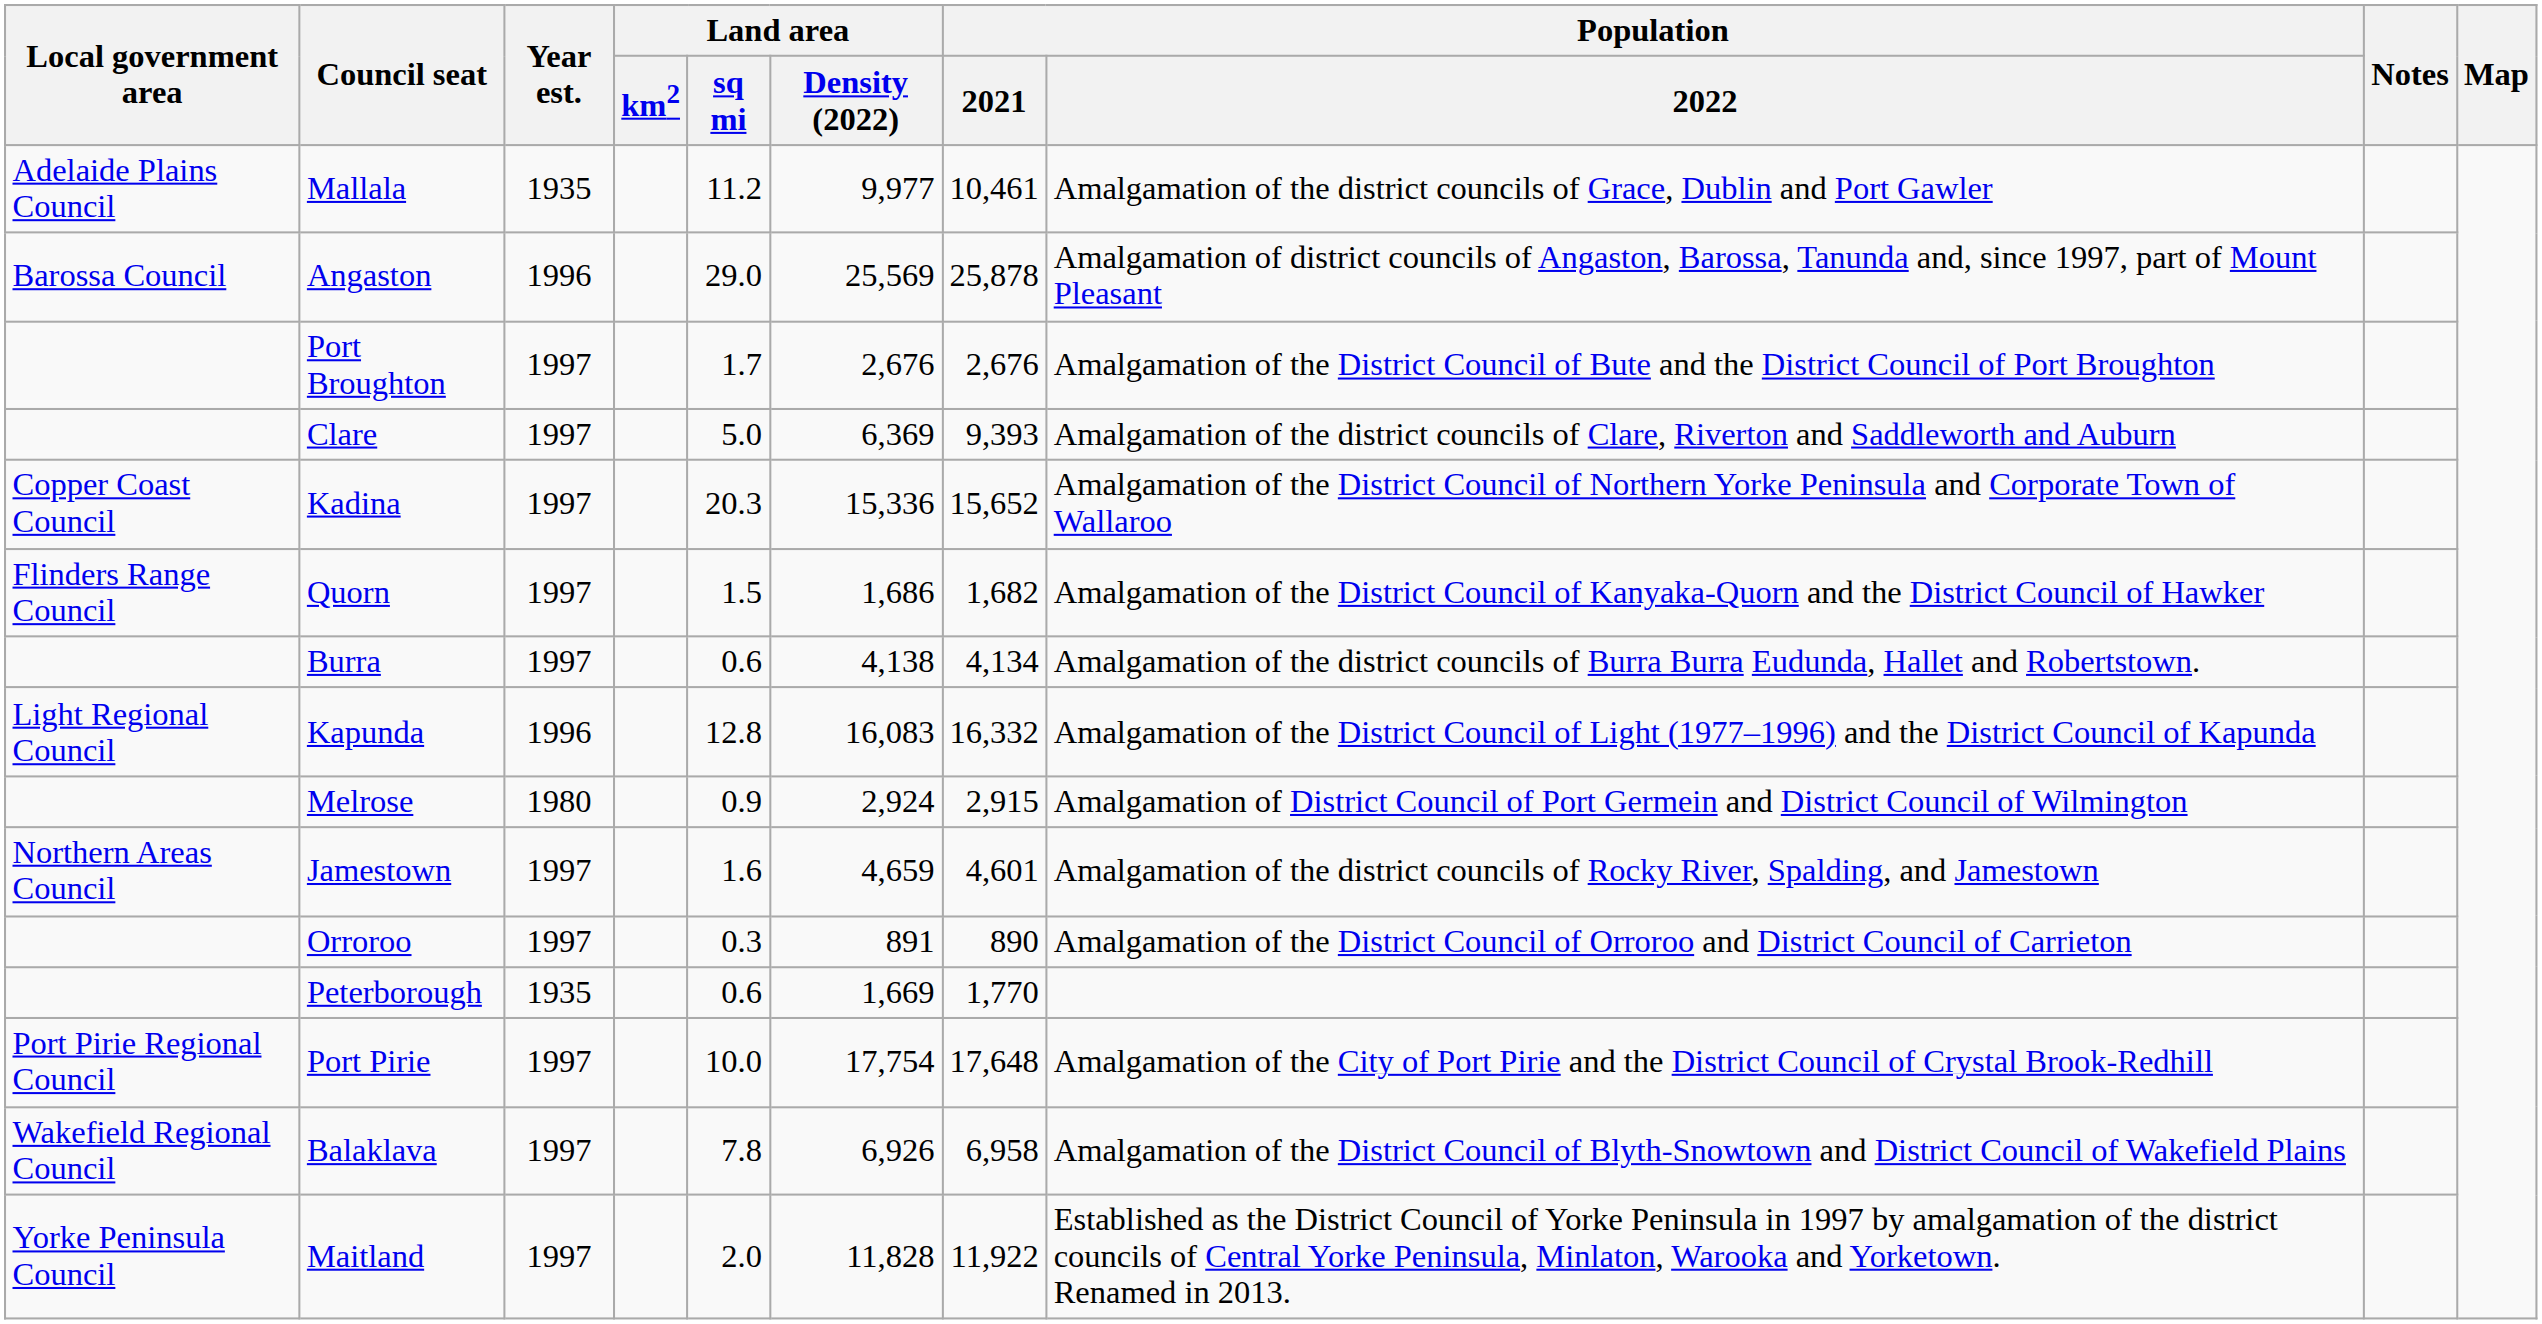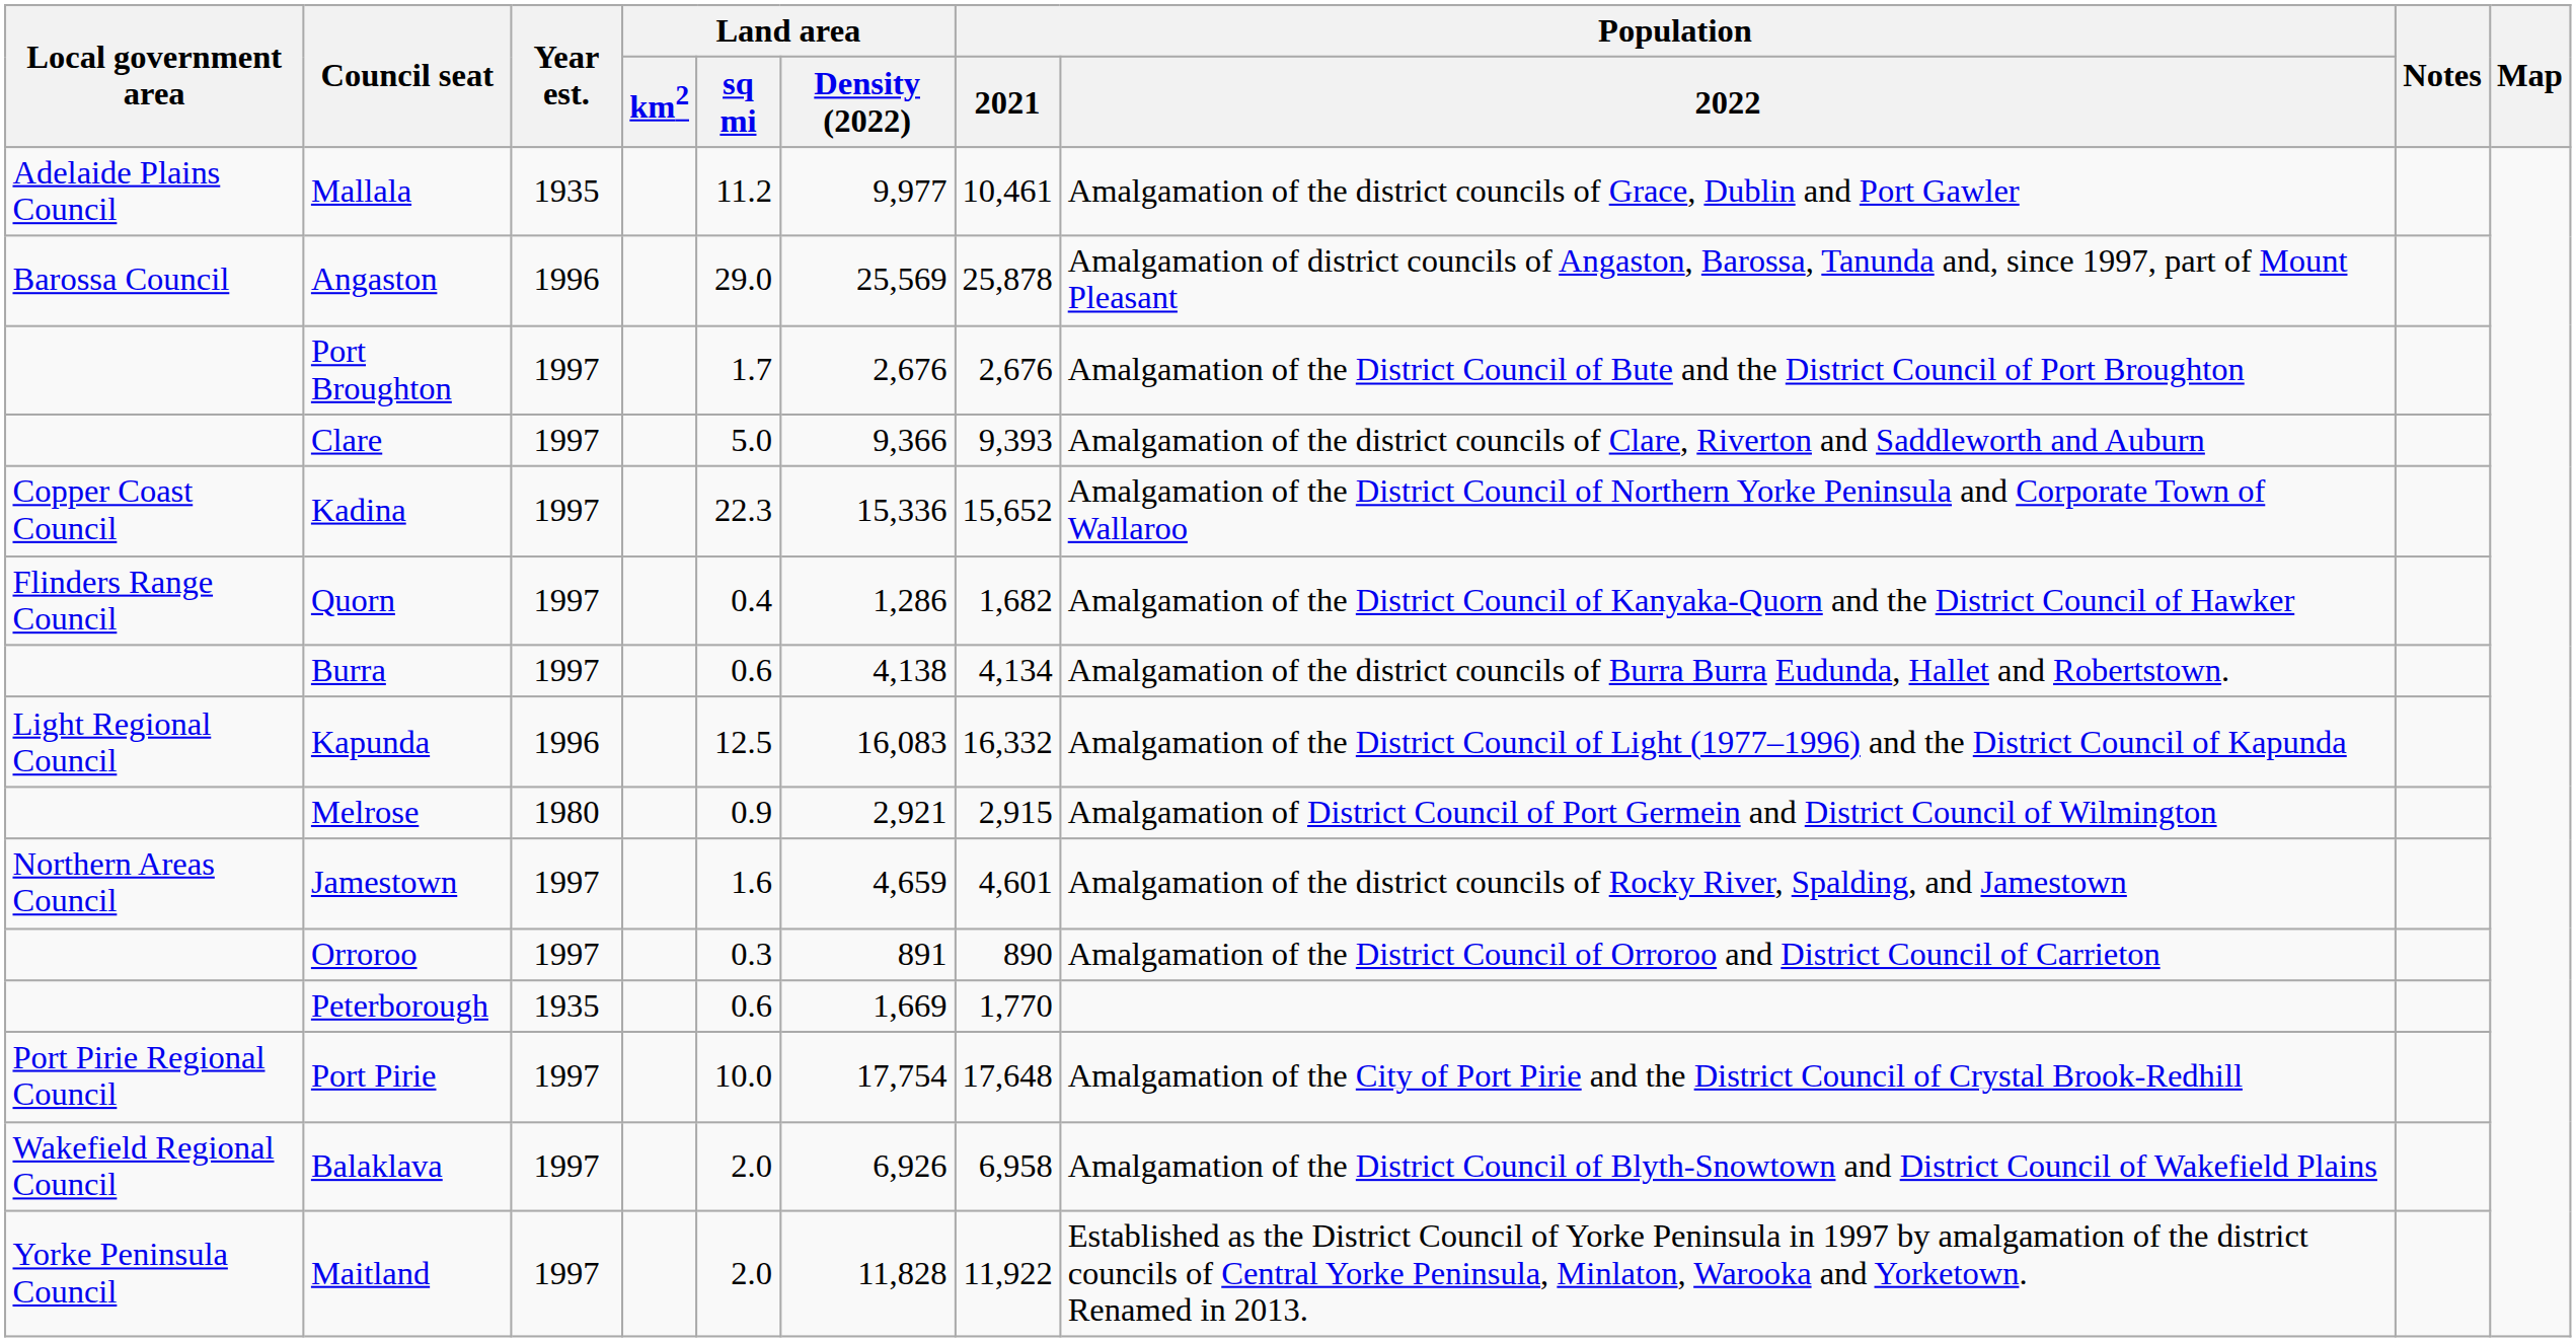Clare | Land area / Density (2022): 6,369 -> 9,366
Kadina | Land area / sq mi: 20.3 -> 22.3
Quorn | Land area / sq mi: 1.5 -> 0.4
Quorn | Land area / Density (2022): 1,686 -> 1,286
Kapunda | Land area / sq mi: 12.8 -> 12.5
Melrose | Land area / Density (2022): 2,924 -> 2,921
Balaklava | Land area / sq mi: 7.8 -> 2.0
